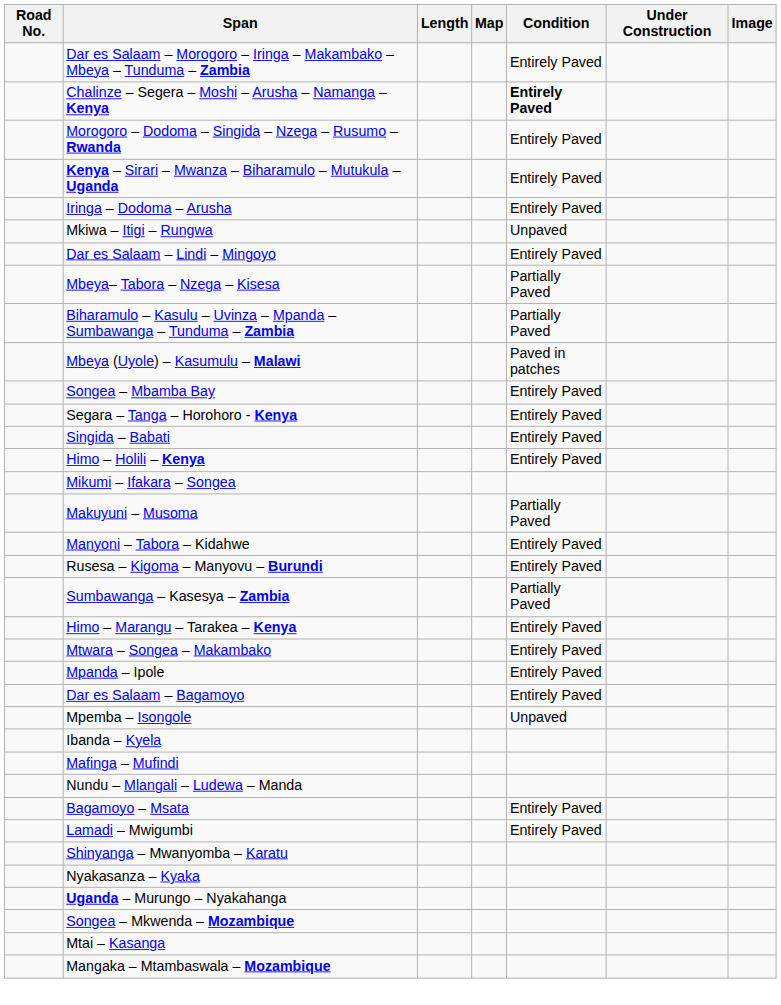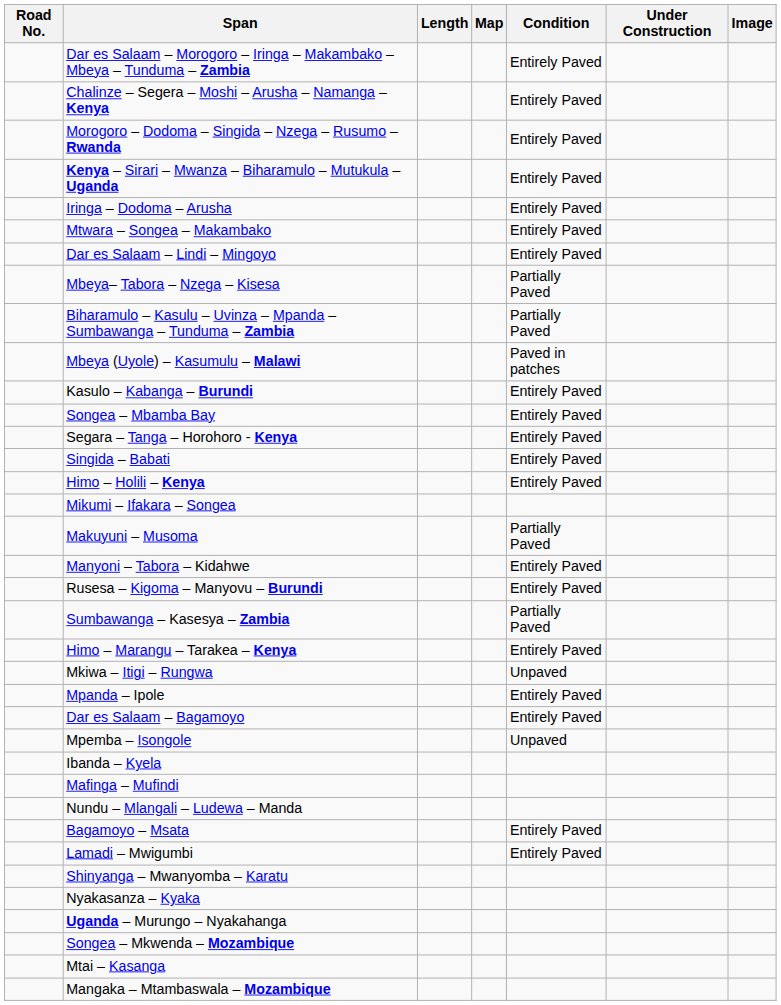Chalinze – Segera – Moshi – Arusha – Namanga – Kenya | Condition: bold -> normal
rows swapped: Mtwara – Songea – Makambako <-> Mkiwa – Itigi – Rungwa
+ row: Kasulo – Kabanga – Burundi | Entirely Paved
